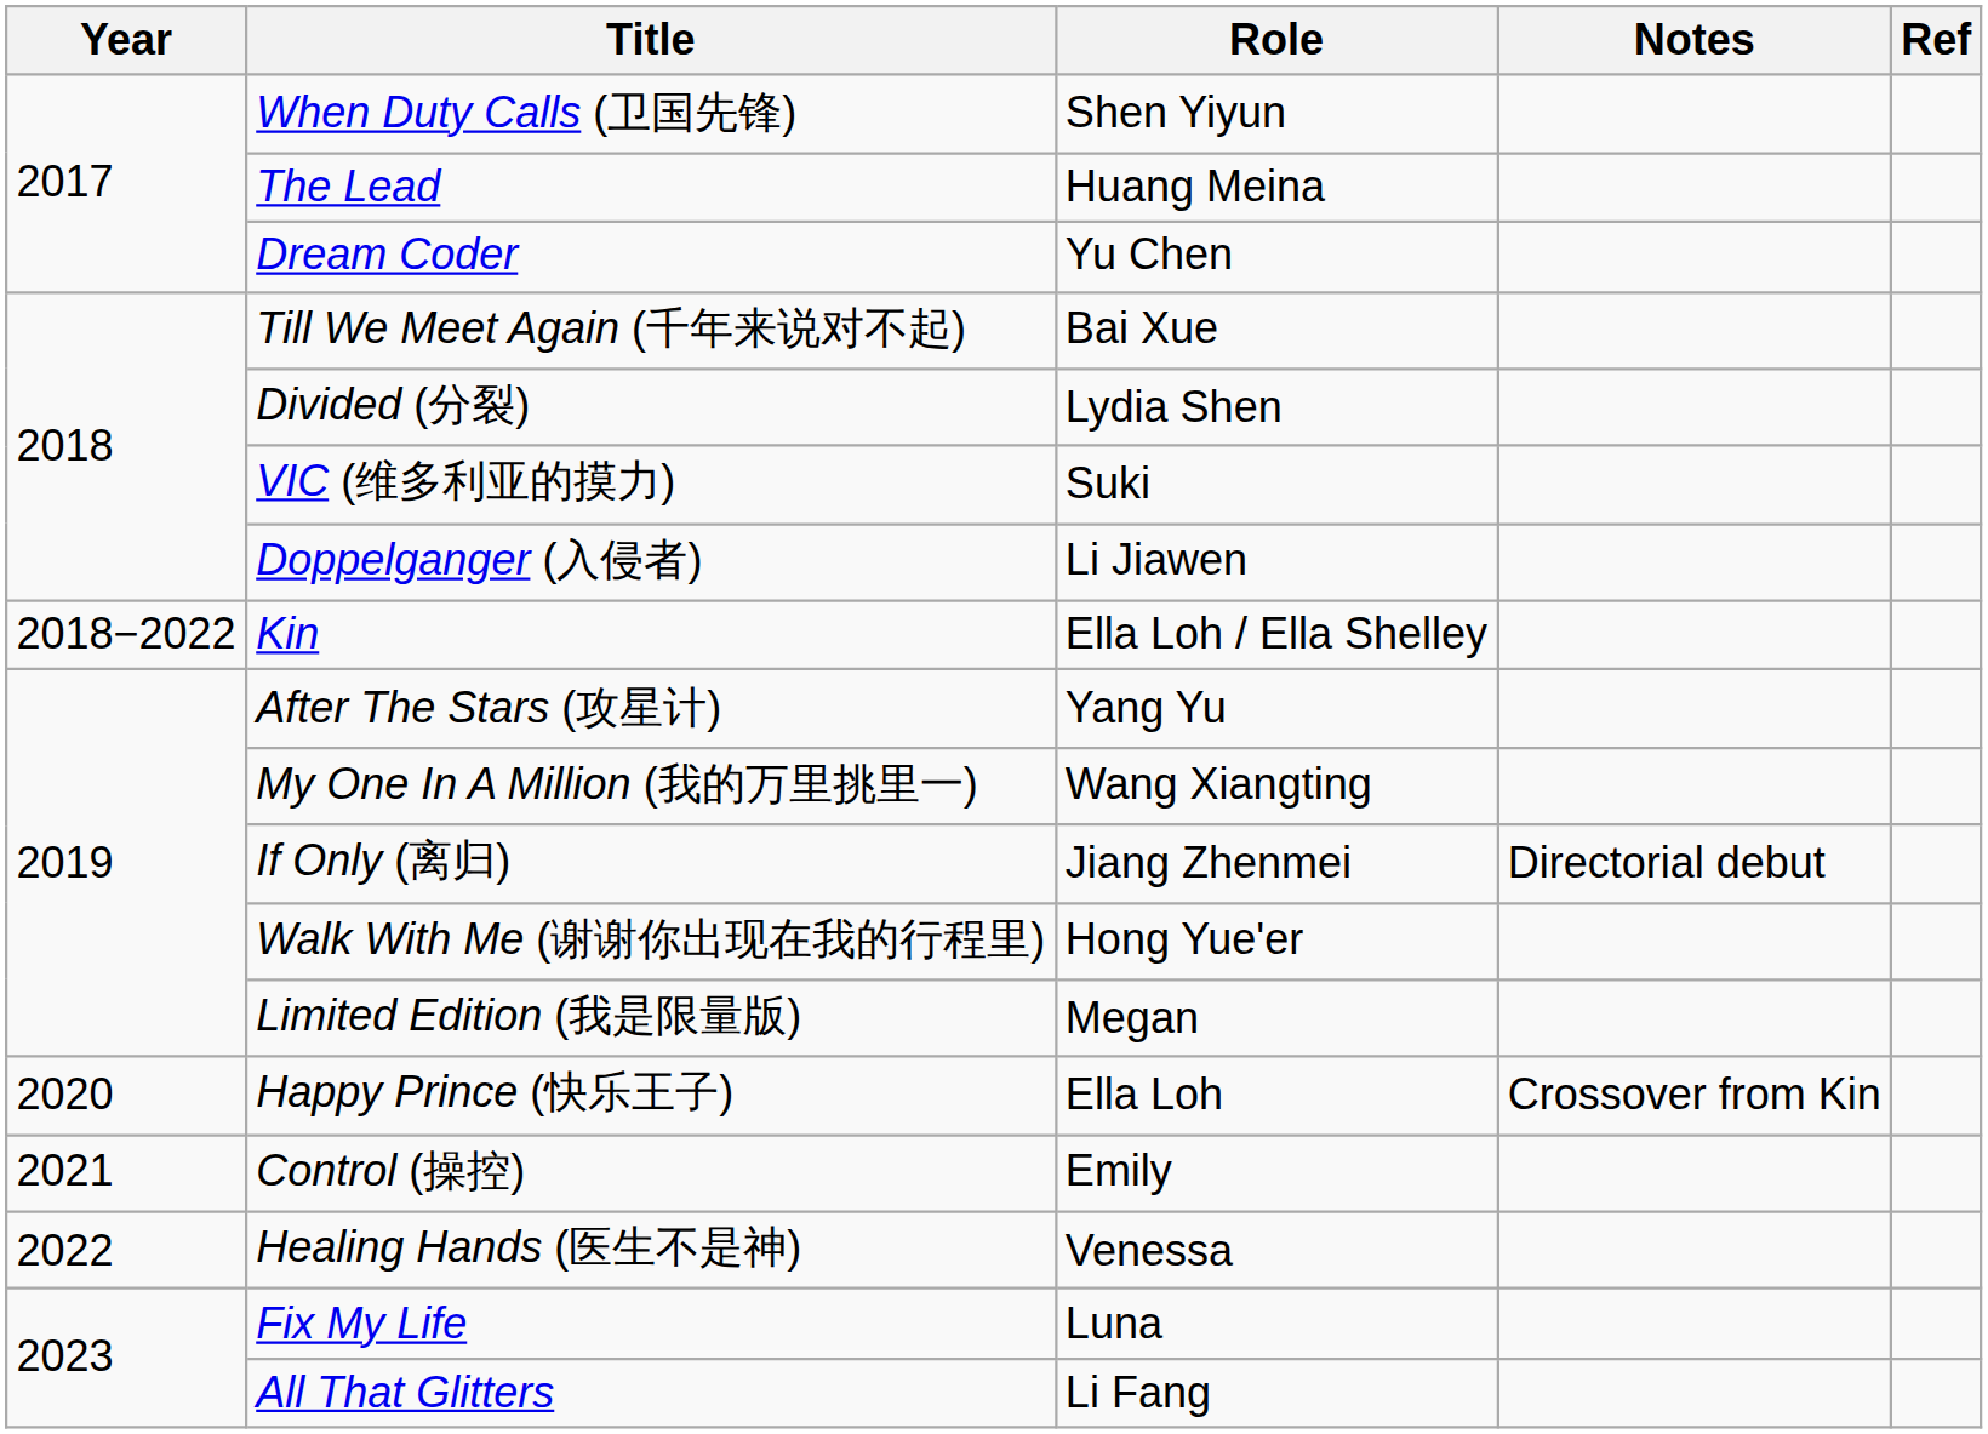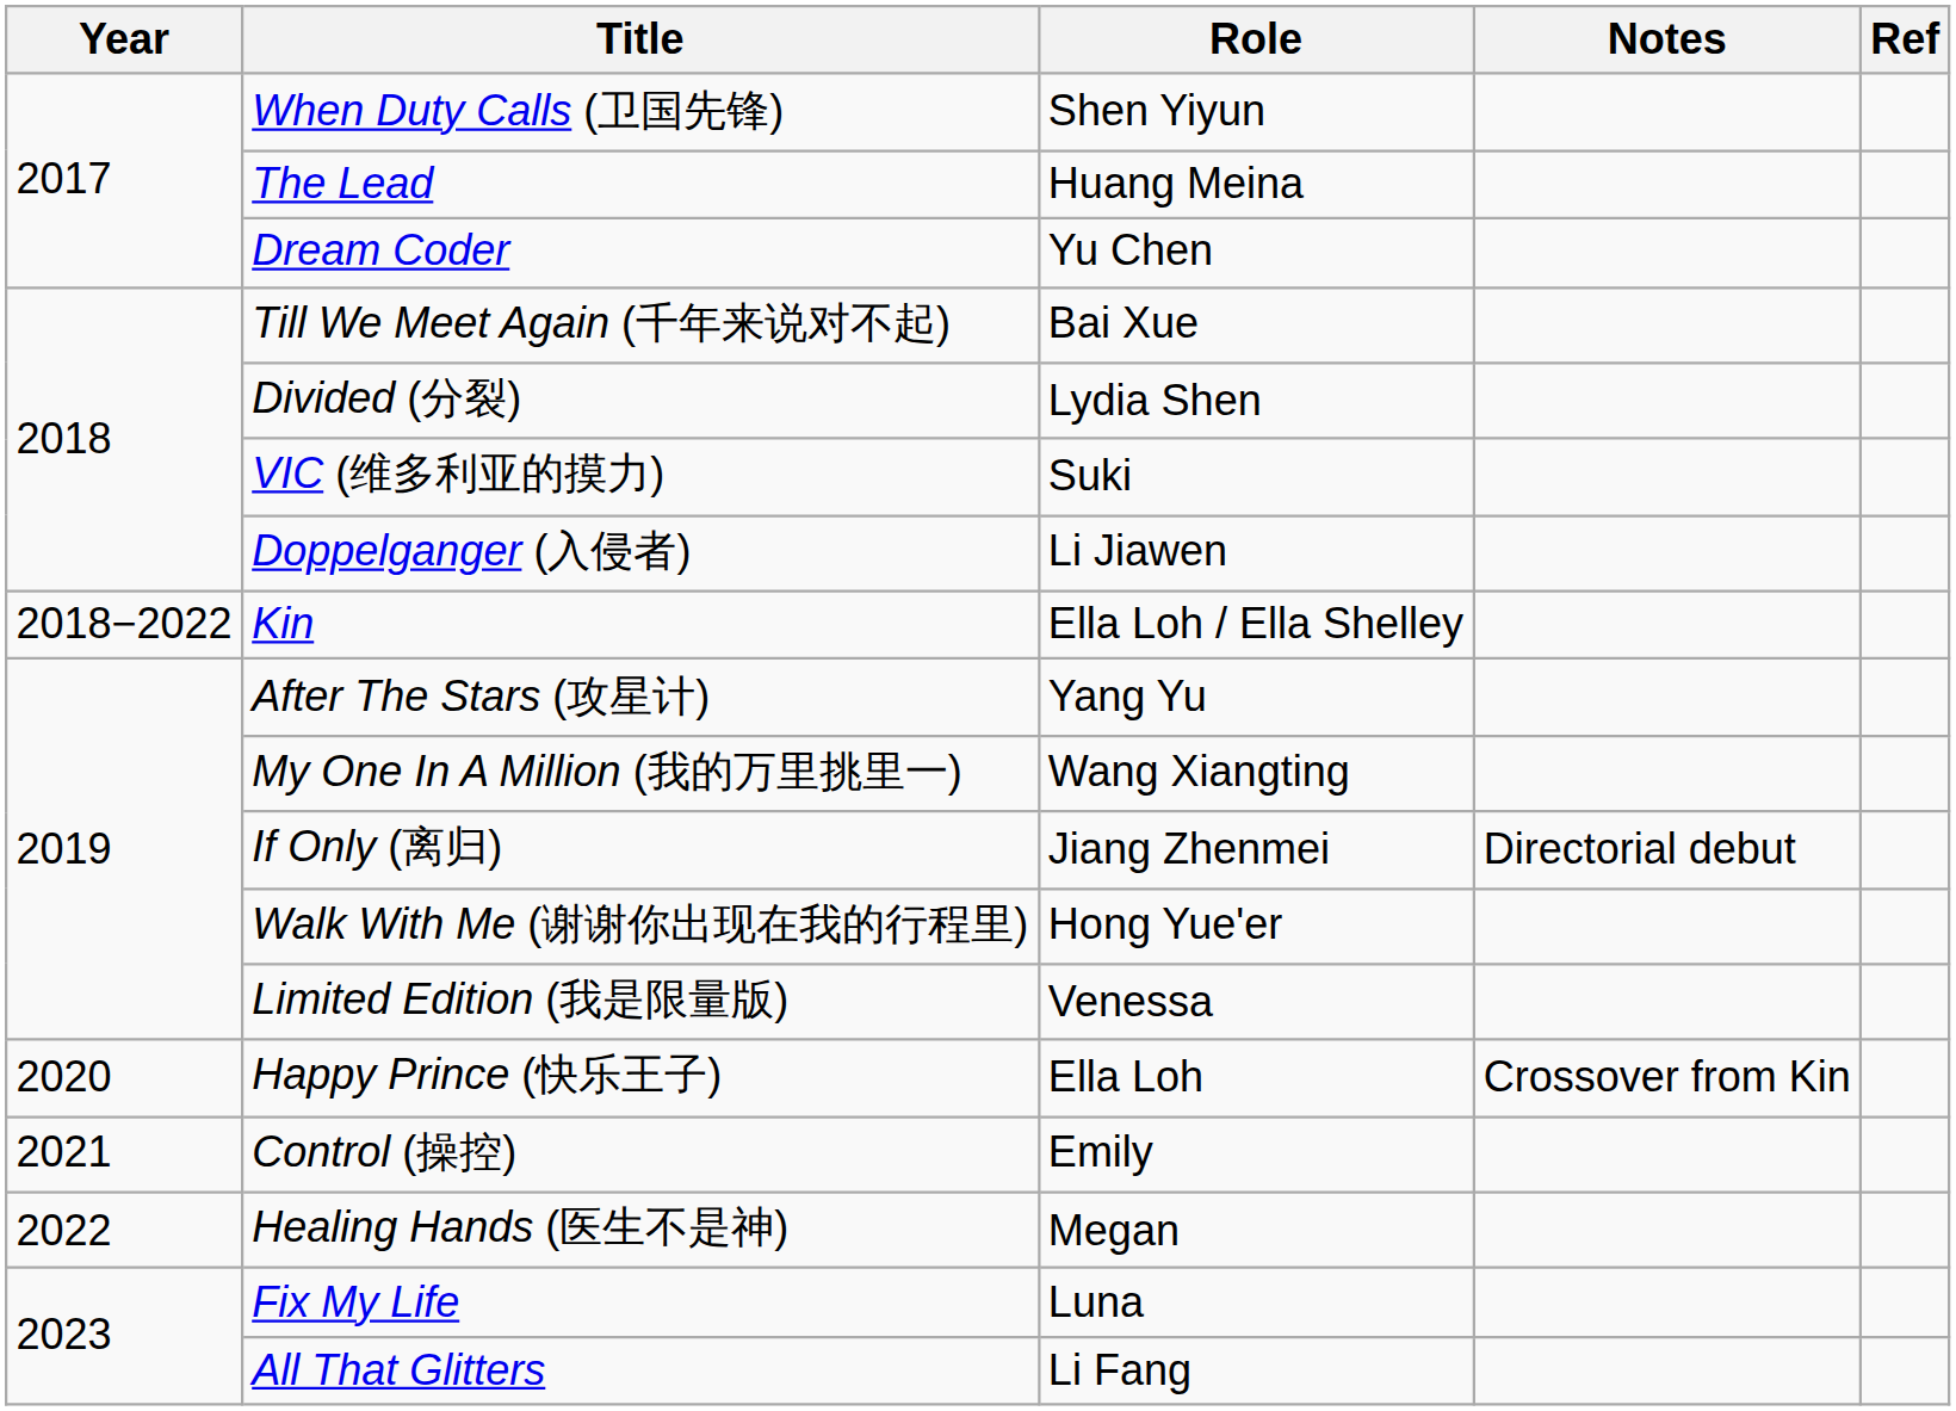Limited Edition (我是限量版) | Role: Megan -> Venessa
Healing Hands (医生不是神) | Role: Venessa -> Megan
